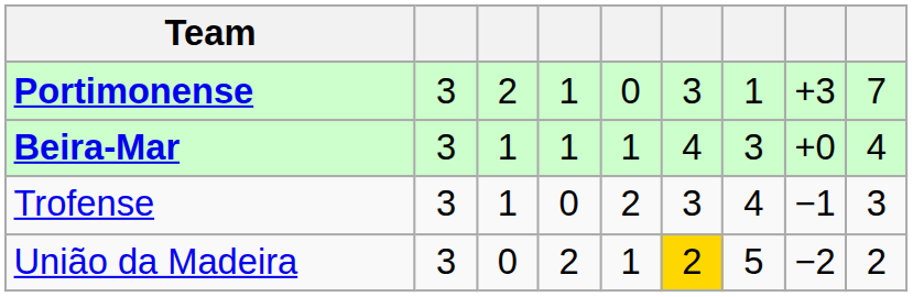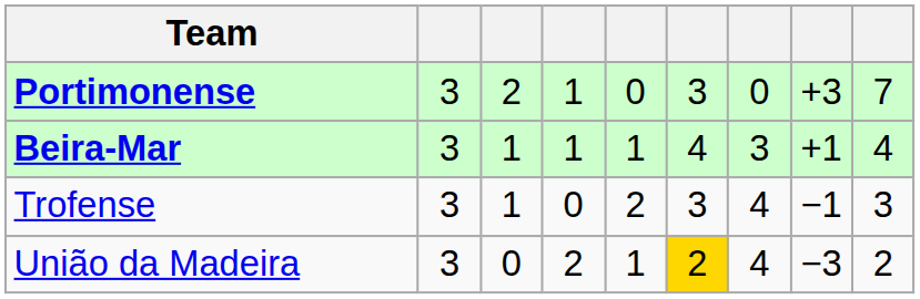Portimonense | column 7: 1 -> 0
Beira-Mar | column 8: +0 -> +1
União da Madeira | column 7: 5 -> 4
União da Madeira | column 8: −2 -> −3
